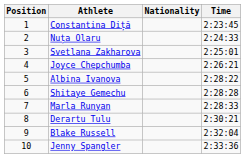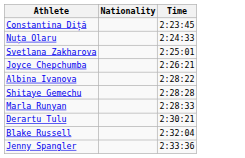- column: Position | 1 | 2 | 3 | 4 | 5 | 6 | 7 | 8 | 9 | 10
